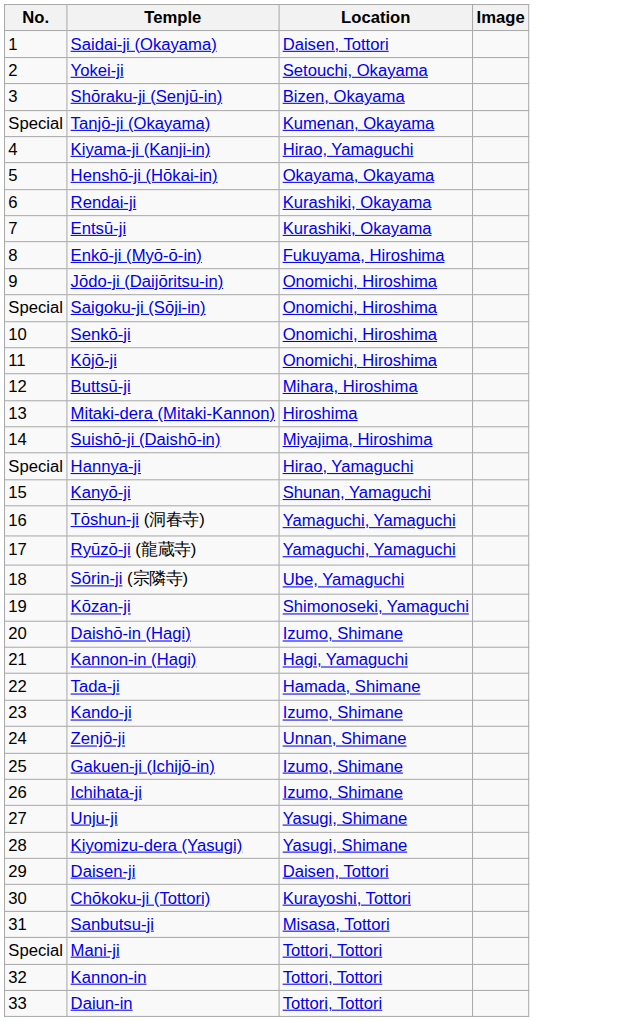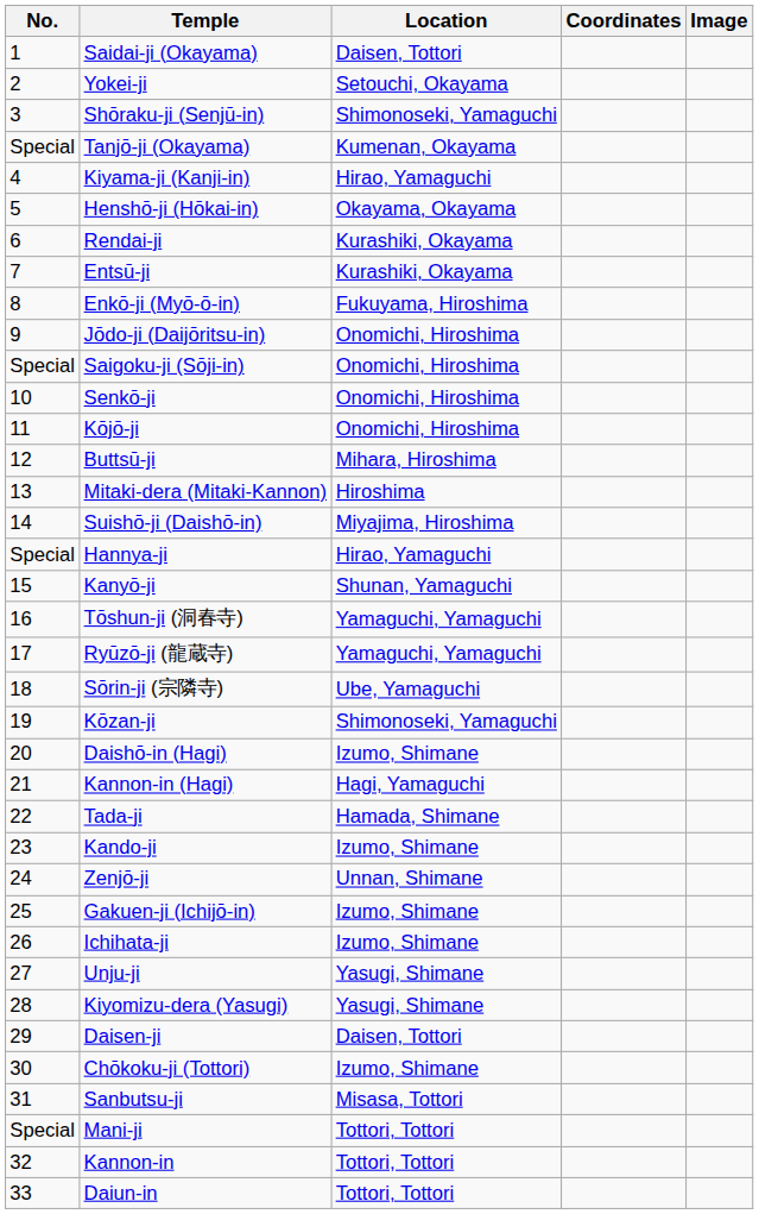+ column: Coordinates
Shōraku-ji (Senjū-in) | Location: Bizen, Okayama -> Shimonoseki, Yamaguchi
Chōkoku-ji (Tottori) | Location: Kurayoshi, Tottori -> Izumo, Shimane
